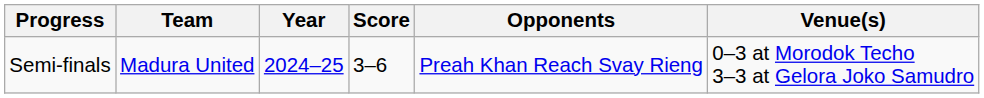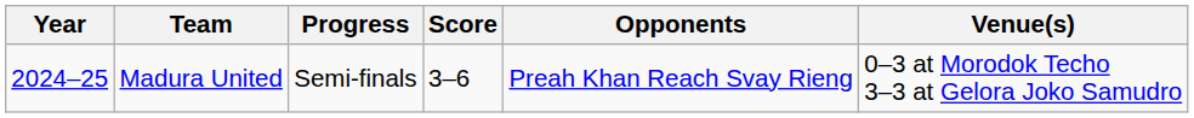columns swapped: Year <-> Progress
